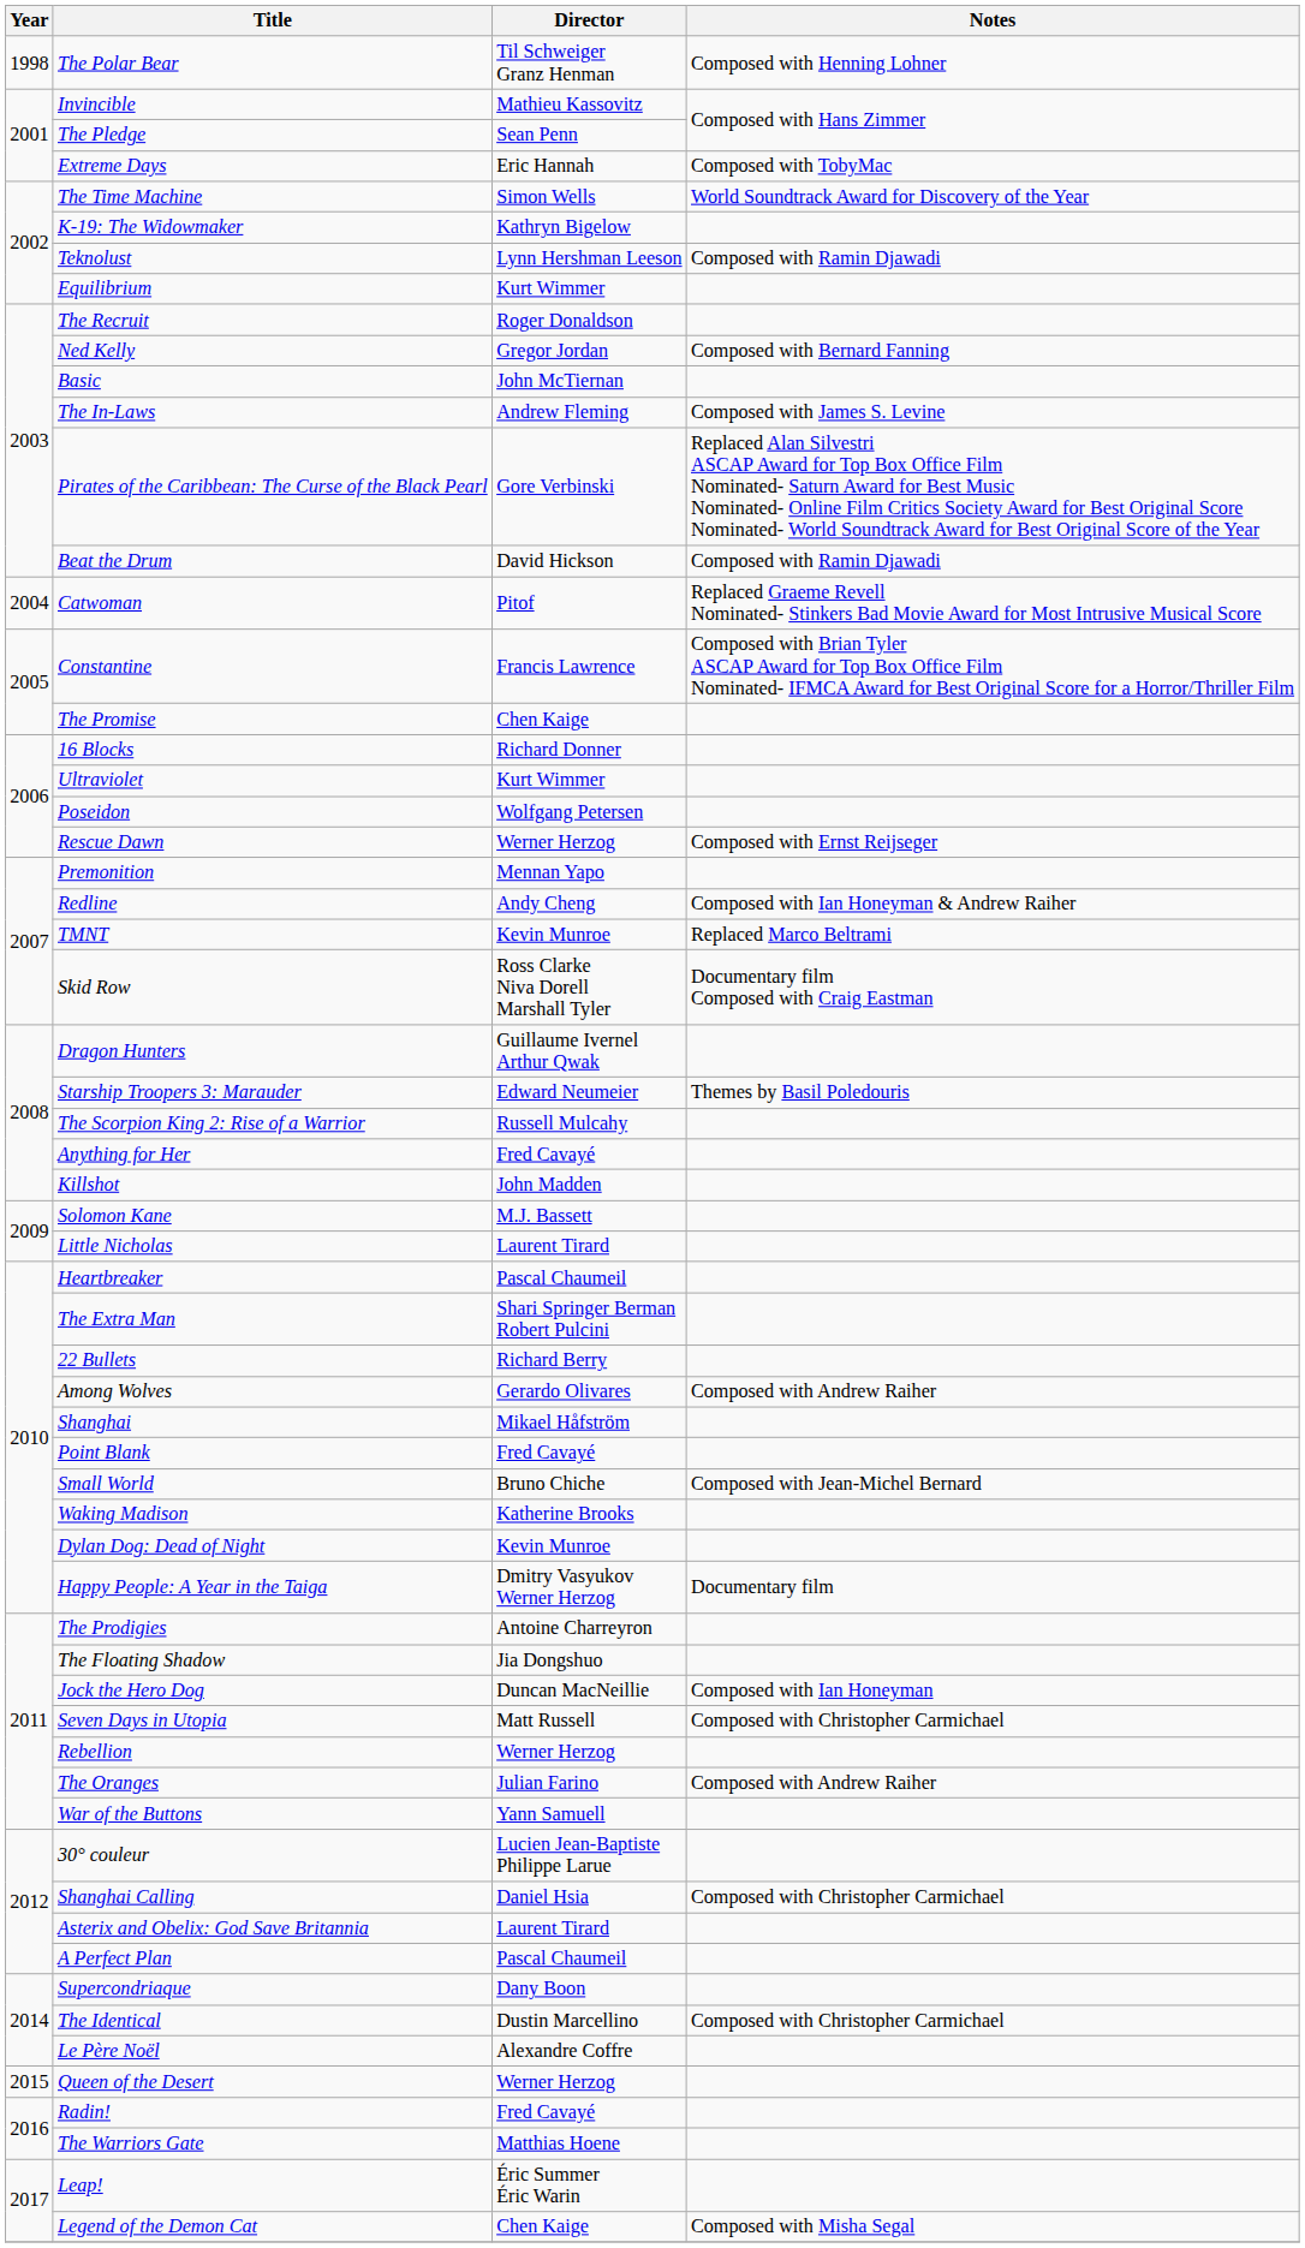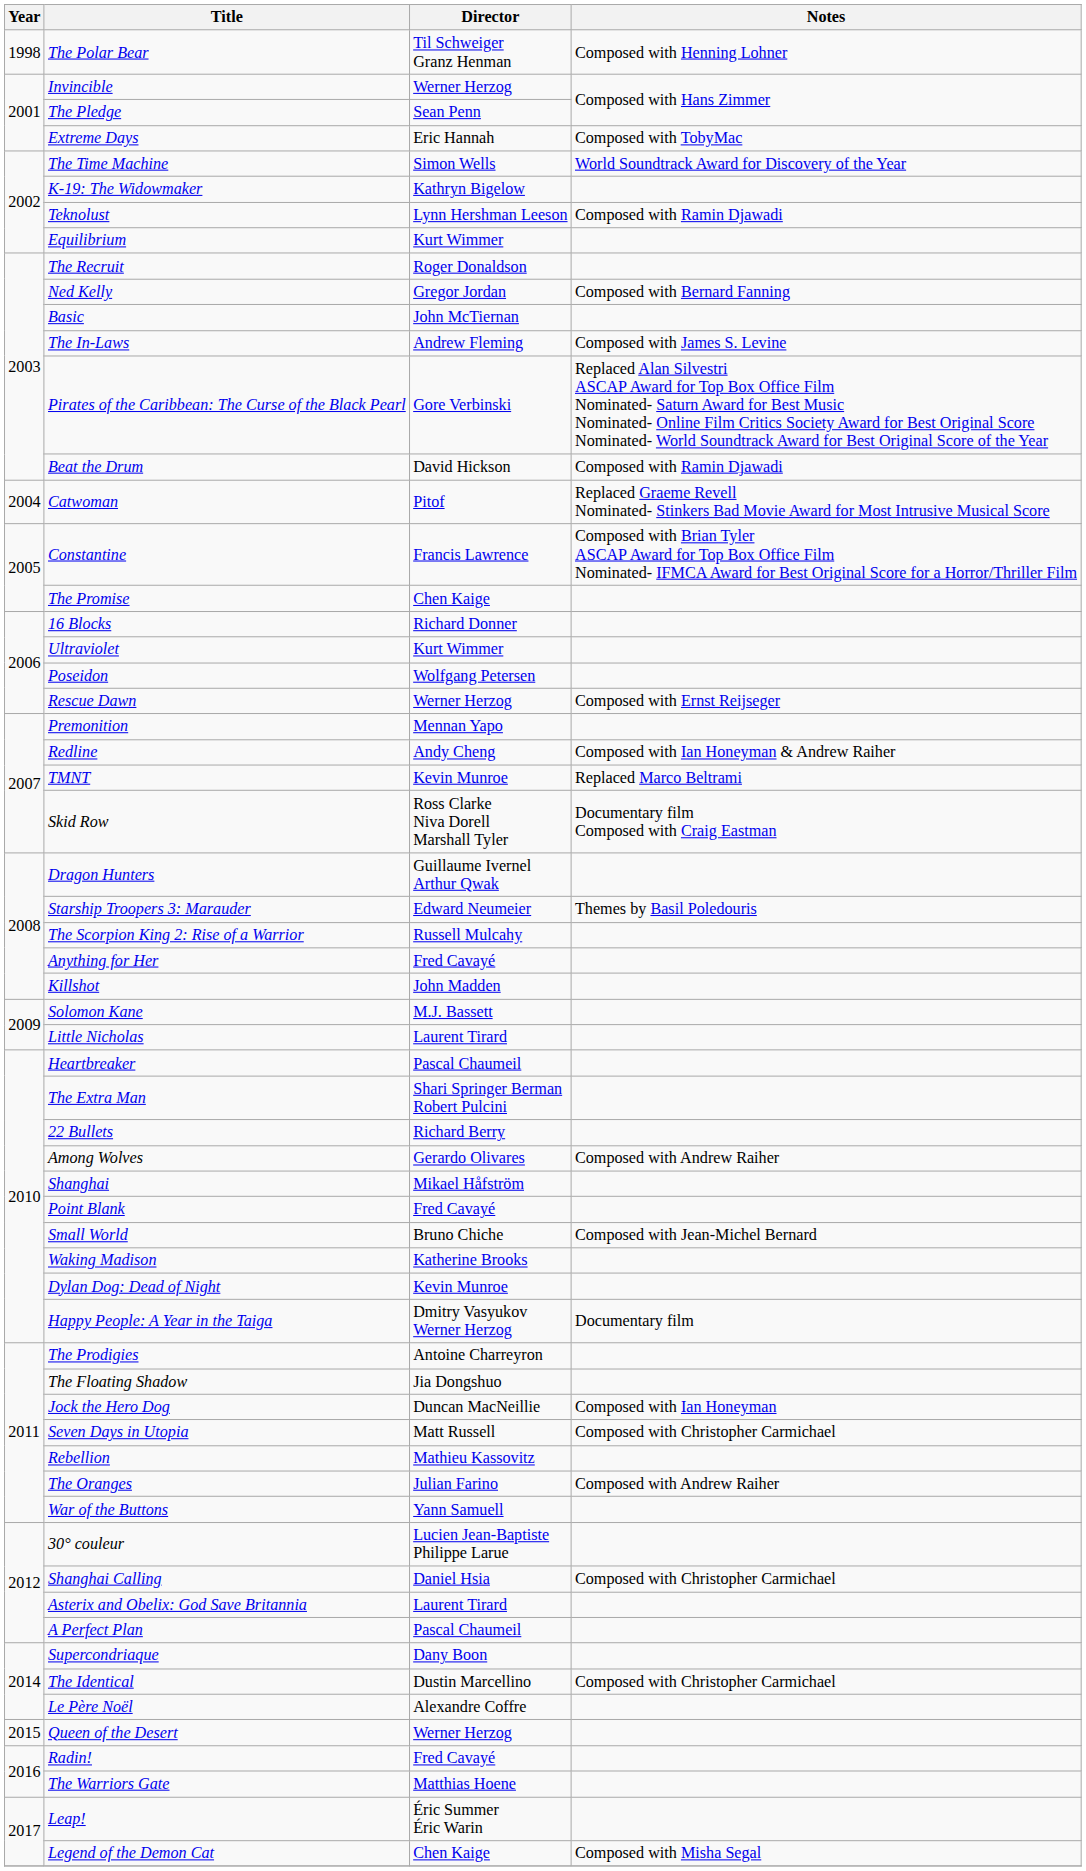Invincible | Director: Mathieu Kassovitz -> Werner Herzog
Rebellion | Director: Werner Herzog -> Mathieu Kassovitz
